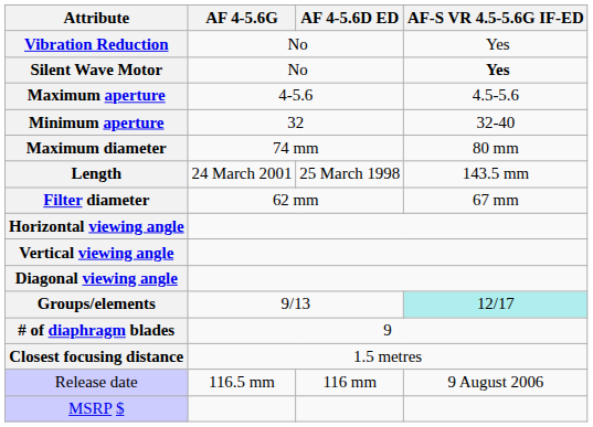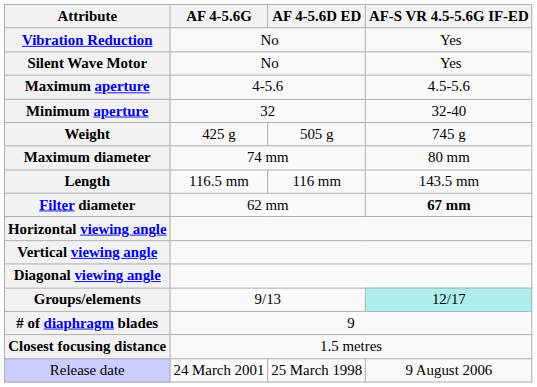Silent Wave Motor | AF-S VR 4.5-5.6G IF-ED: bold -> normal
+ row: Weight | 425 g | 505 g | 745 g
Length | AF 4-5.6G: 24 March 2001 -> 116.5 mm
Length | AF 4-5.6D ED: 25 March 1998 -> 116 mm
Filter diameter | AF-S VR 4.5-5.6G IF-ED: normal -> bold
Release date | AF 4-5.6G: 116.5 mm -> 24 March 2001
Release date | AF 4-5.6D ED: 116 mm -> 25 March 1998
- row: MSRP $
